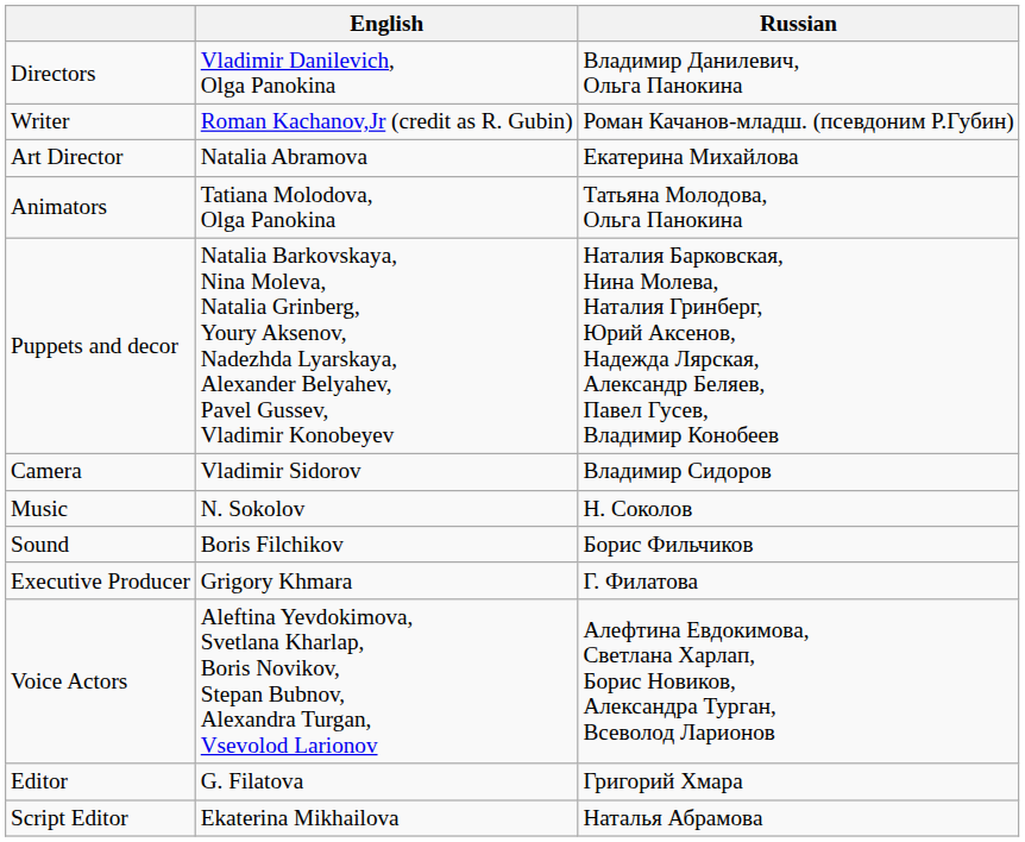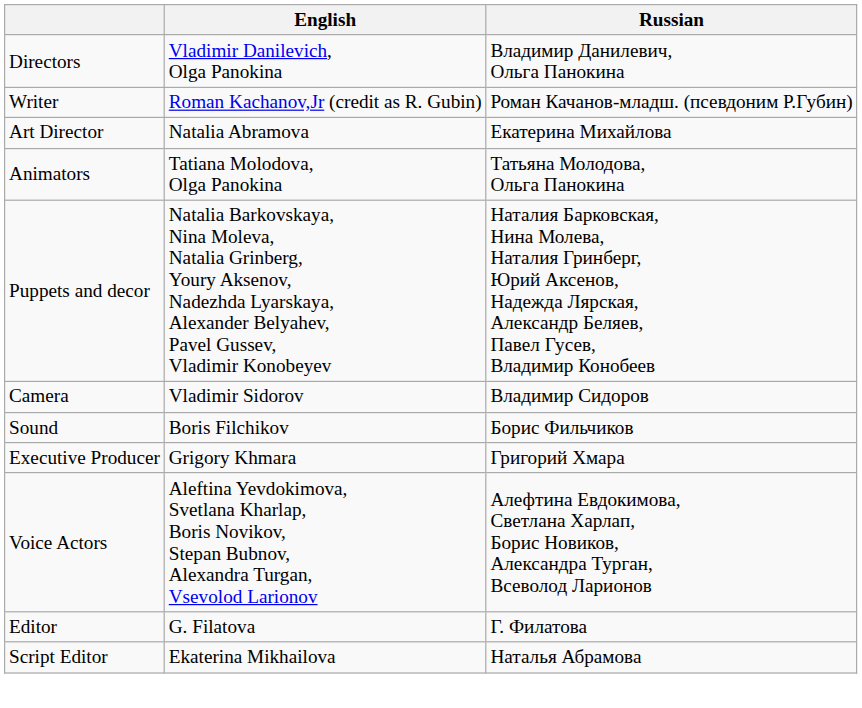- row: Music | N. Sokolov | Н. Соколов
Executive Producer | Russian: Г. Филатова -> Григорий Хмара
Editor | Russian: Григорий Хмара -> Г. Филатова
